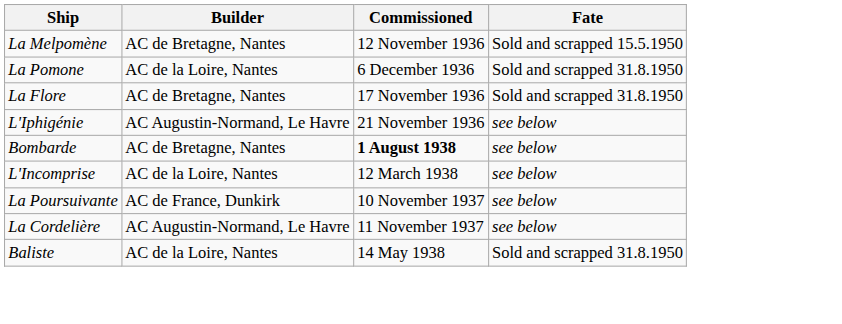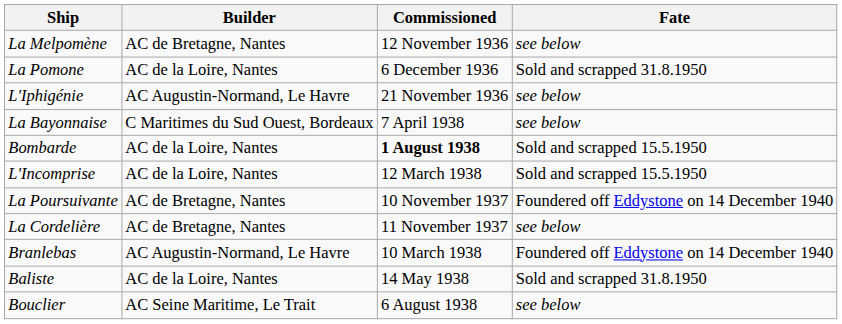La Melpomène | Fate: Sold and scrapped 15.5.1950 -> see below
- row: La Flore | AC de Bretagne, Nantes | 17 November 1936 | Sold and scrapped 31.8.1950
+ row: La Bayonnaise | C Maritimes du Sud Ouest, Bordeaux | 7 April 1938 | see below
Bombarde | Builder: AC de Bretagne, Nantes -> AC de la Loire, Nantes
Bombarde | Fate: see below -> Sold and scrapped 15.5.1950
L'Incomprise | Fate: see below -> Sold and scrapped 15.5.1950
La Poursuivante | Builder: AC de France, Dunkirk -> AC de Bretagne, Nantes
La Poursuivante | Fate: see below -> Foundered off Eddystone on 14 December 1940
La Cordelière | Builder: AC Augustin-Normand, Le Havre -> AC de Bretagne, Nantes
+ row: Branlebas | AC Augustin-Normand, Le Havre | 10 March 1938 | Foundered off Eddystone on 14 December 1940
+ row: Bouclier | AC Seine Maritime, Le Trait | 6 August 1938 | see below
